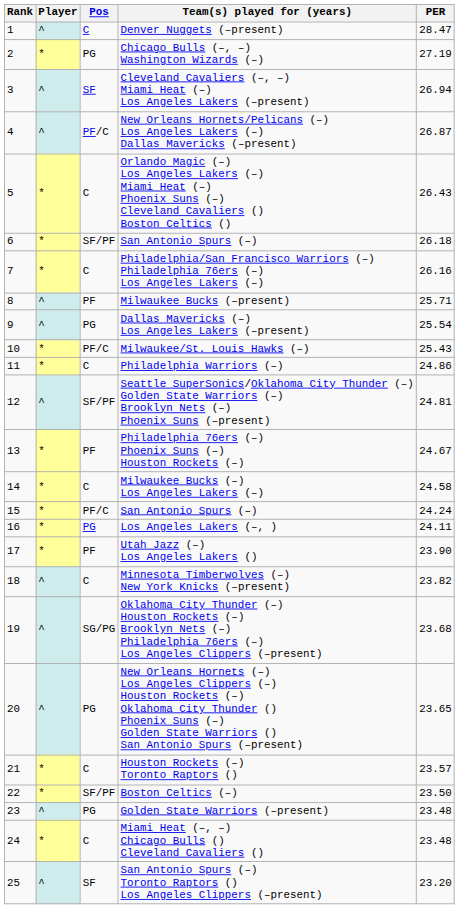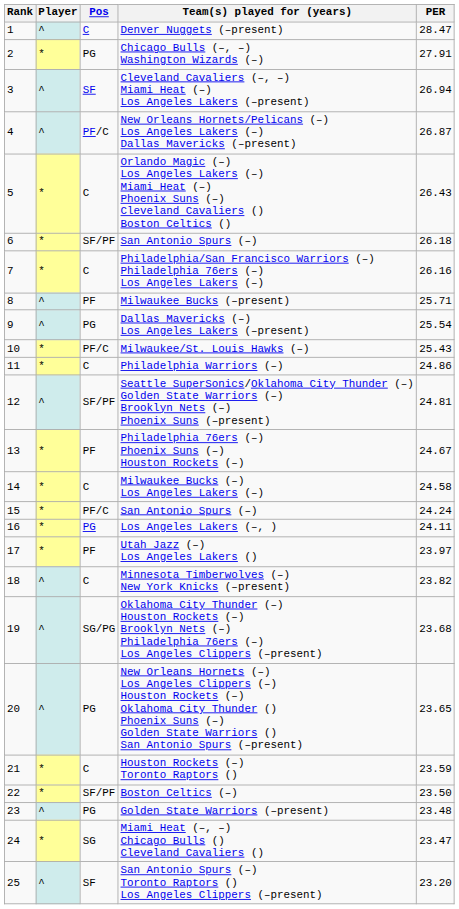Chicago Bulls (–, –) Washington Wizards (–) | PER: 27.19 -> 27.91
Utah Jazz (–) Los Angeles Lakers () | PER: 23.90 -> 23.97
Houston Rockets (–) Toronto Raptors () | PER: 23.57 -> 23.59
Miami Heat (–, –) Chicago Bulls () Cleveland Cavaliers () | Pos: C -> SG
Miami Heat (–, –) Chicago Bulls () Cleveland Cavaliers () | PER: 23.48 -> 23.47
